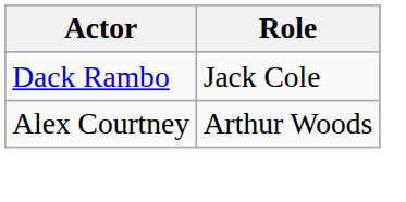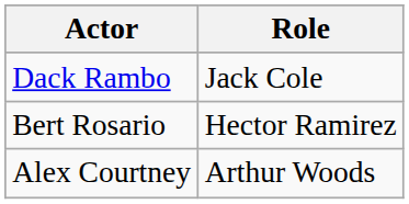+ row: Bert Rosario | Hector Ramirez
